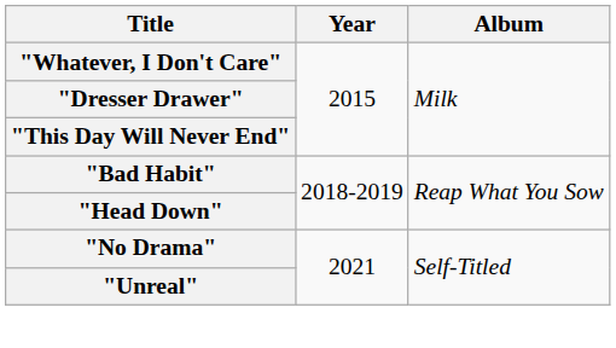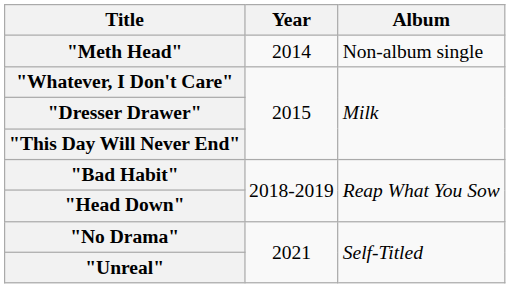+ row: "Meth Head" | 2014 | Non-album single
